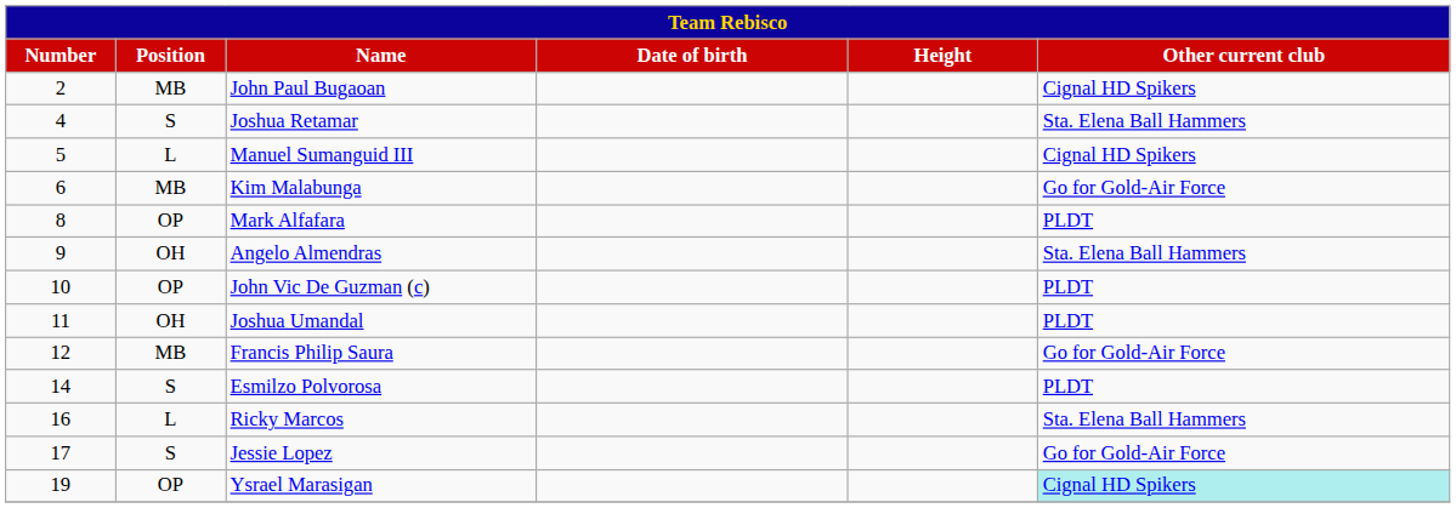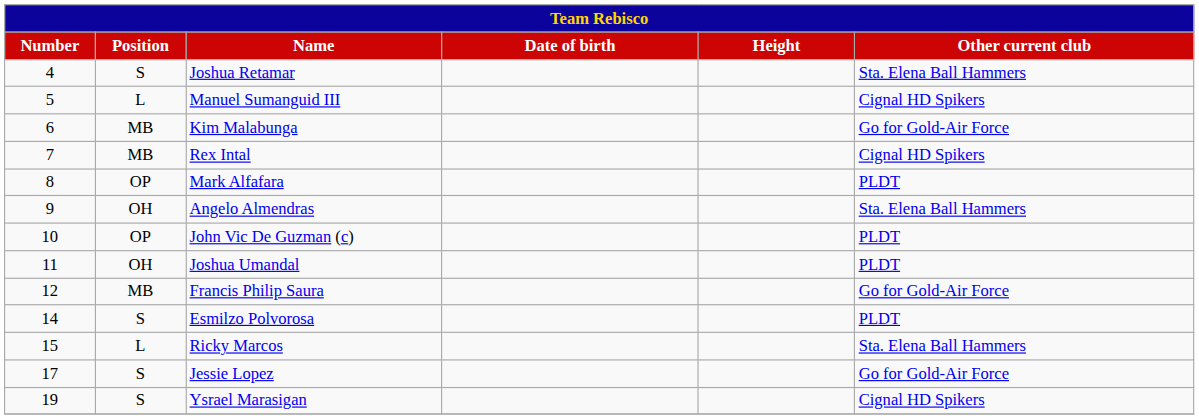- row: 2 | MB | John Paul Bugaoan | Cignal HD Spikers
+ row: 7 | MB | Rex Intal | Cignal HD Spikers
Ricky Marcos | Number: 16 -> 15
Ysrael Marasigan | Position: OP -> S
Ysrael Marasigan | Other current club: paleturquoise background -> no background
